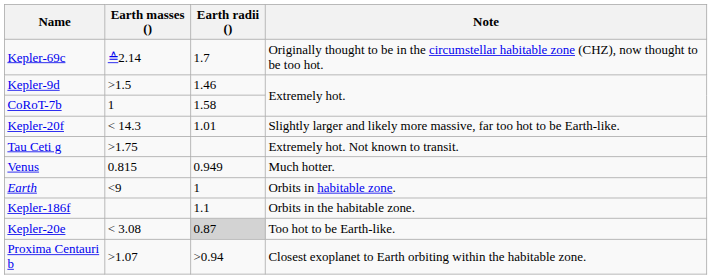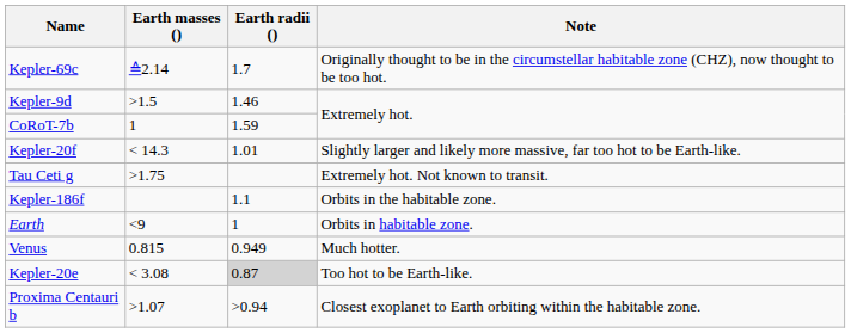CoRoT-7b | Earth radii (): 1.58 -> 1.59
rows swapped: Kepler-186f <-> Venus
